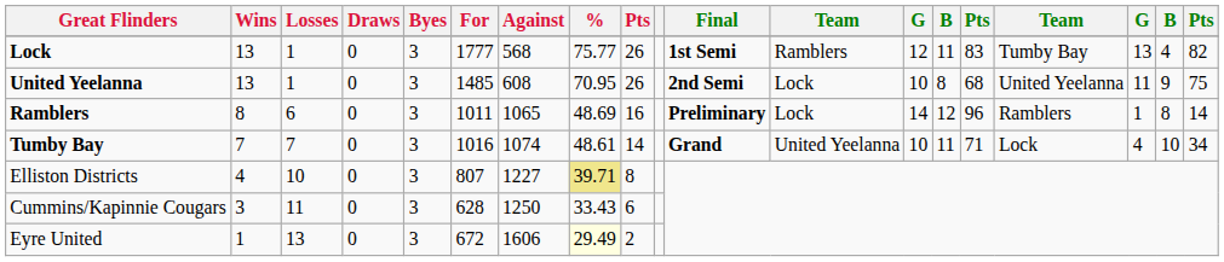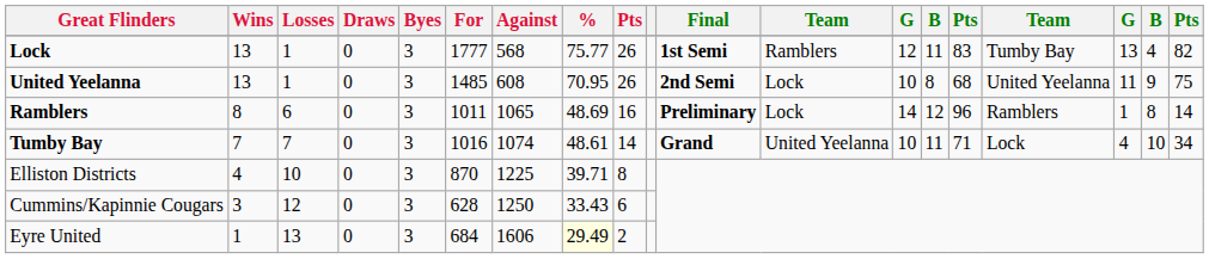Elliston Districts | For: 807 -> 870
Elliston Districts | Against: 1227 -> 1225
Elliston Districts | %: khaki background -> no background
Cummins/Kapinnie Cougars | Losses: 11 -> 12
Eyre United | For: 672 -> 684
